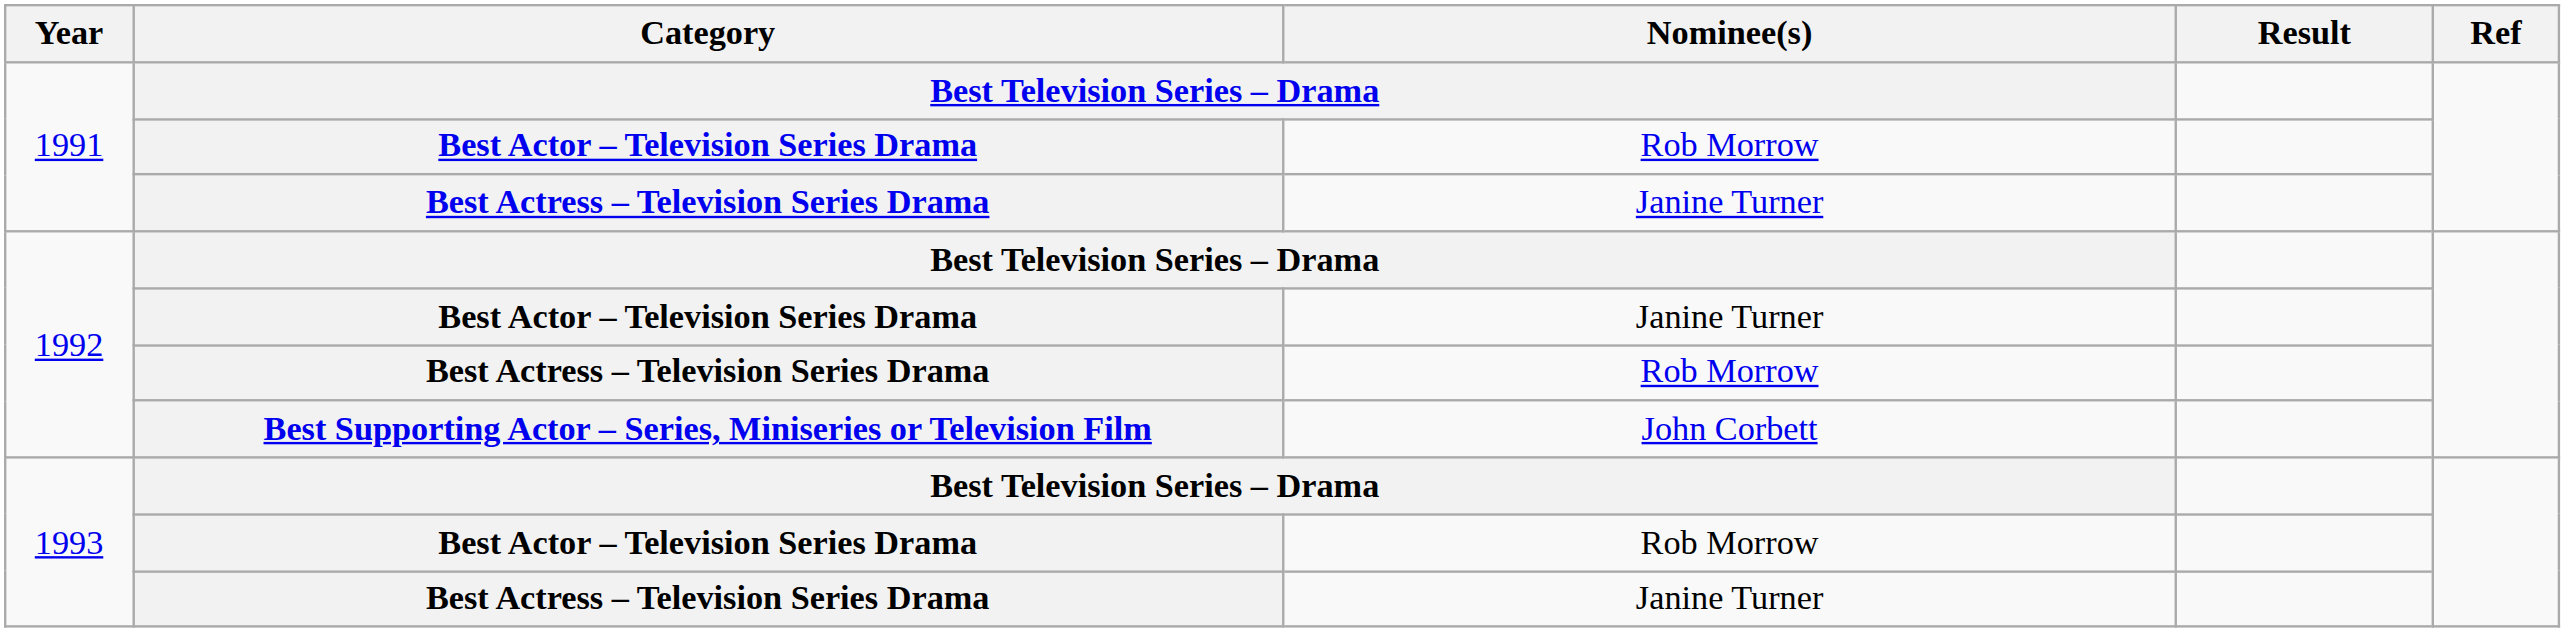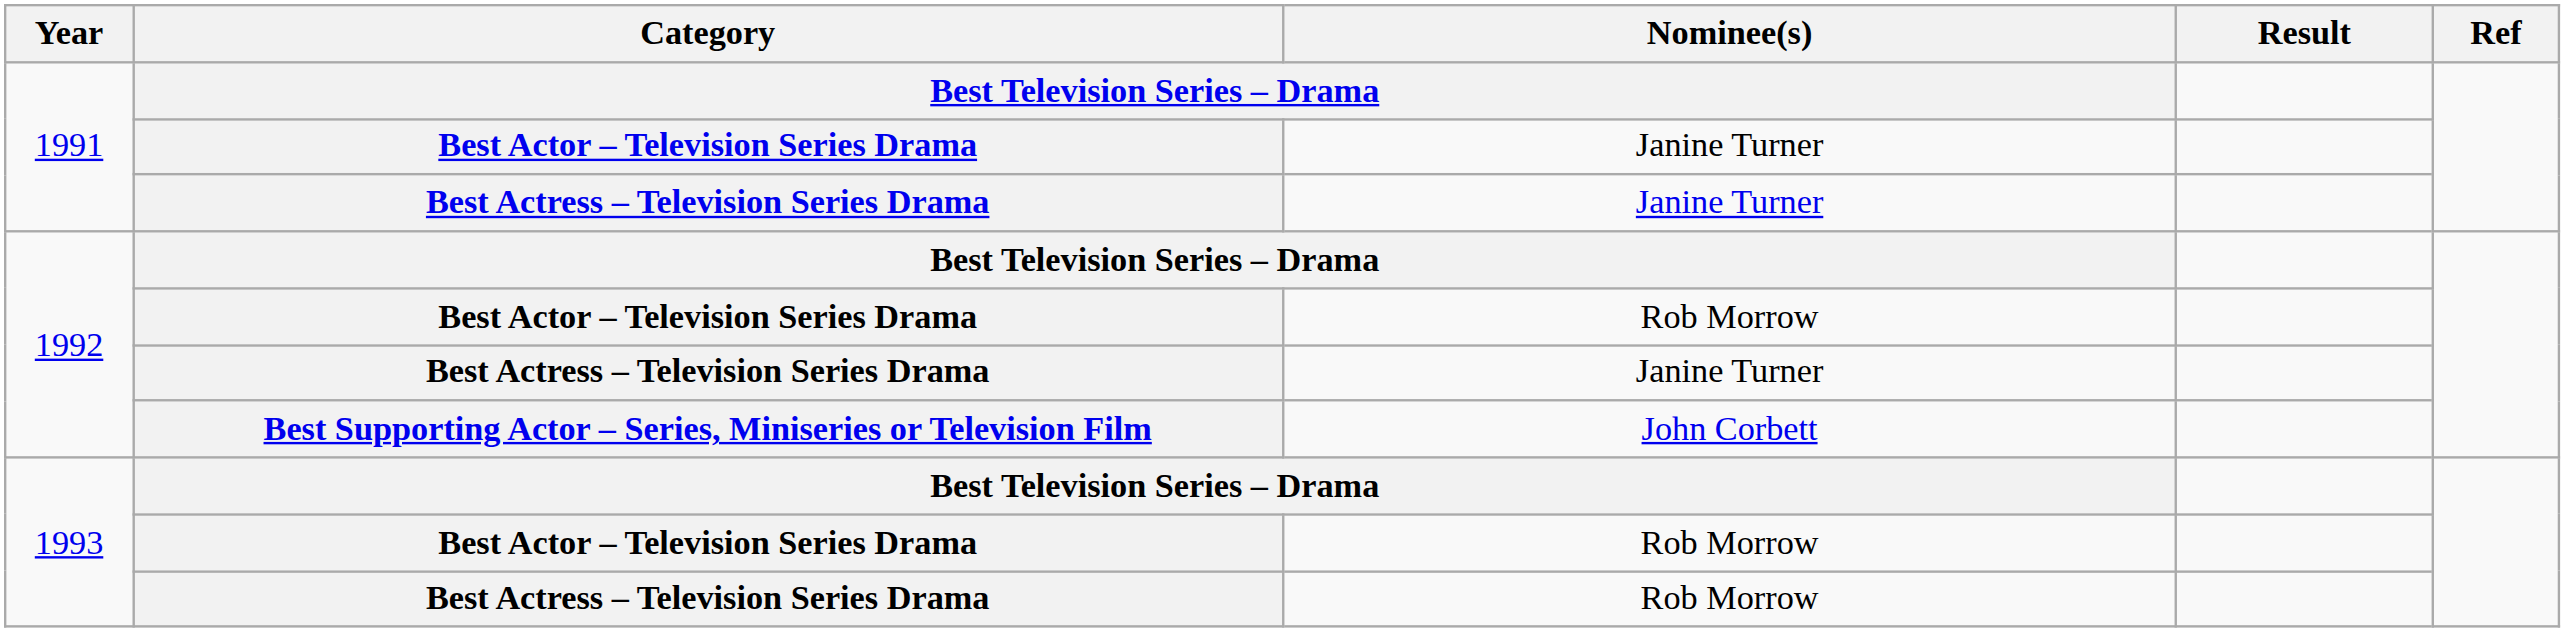1991 / Best Actor – Television Series Drama | Nominee(s): Rob Morrow -> Janine Turner
1992 / Best Actor – Television Series Drama | Nominee(s): Janine Turner -> Rob Morrow
1992 / Best Actress – Television Series Drama | Nominee(s): Rob Morrow -> Janine Turner
1993 / Best Actress – Television Series Drama | Nominee(s): Janine Turner -> Rob Morrow
